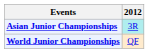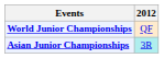rows swapped: Asian Junior Championships <-> World Junior Championships
